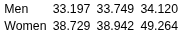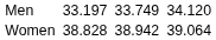Women | column 3: 38.729 -> 38.828
Women | column 7: 49.264 -> 39.064
